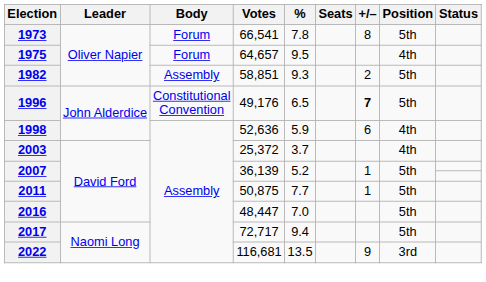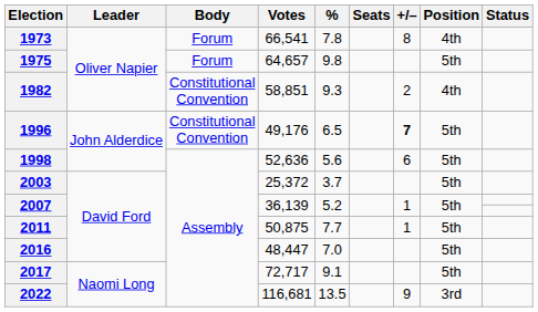1973 | Position: 5th -> 4th
1975 | %: 9.5 -> 9.8
1975 | Position: 4th -> 5th
1982 | Body: Assembly -> Constitutional Convention
1982 | Position: 5th -> 4th
1998 | %: 5.9 -> 5.6
1998 | Position: 4th -> 5th
2003 | Position: 4th -> 5th
2017 | %: 9.4 -> 9.1
